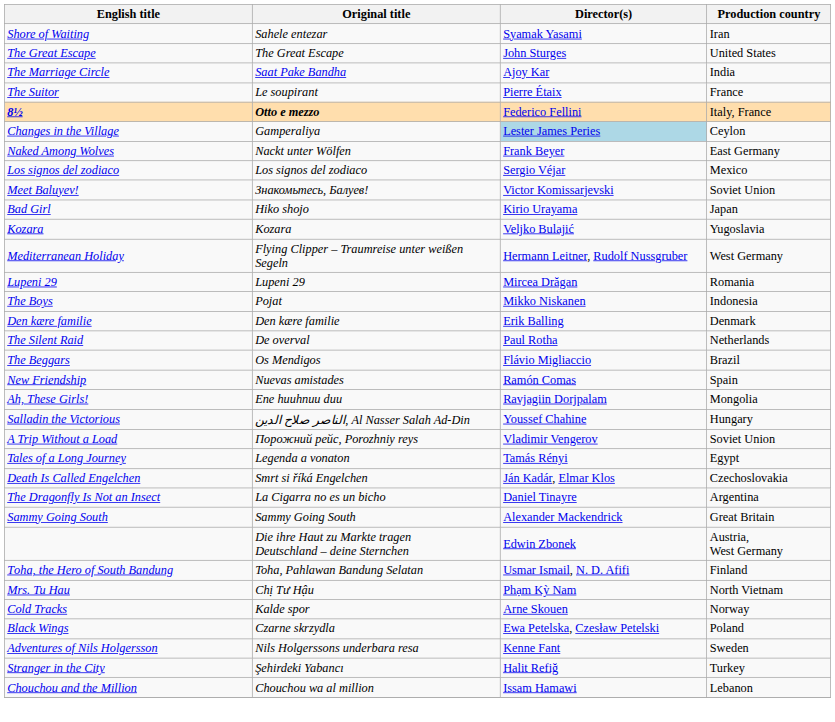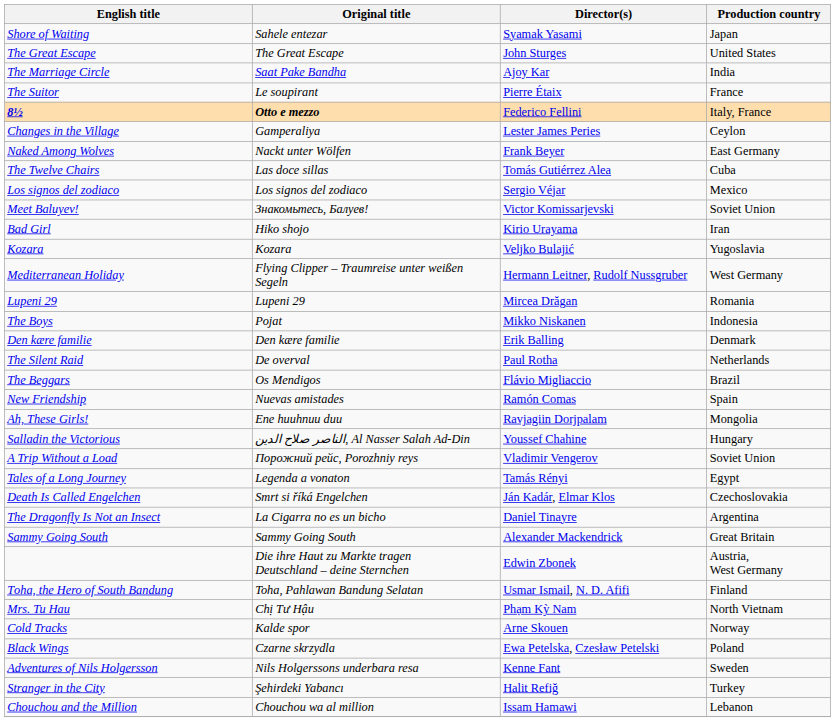Shore of Waiting | Production country: Iran -> Japan
Changes in the Village | Director(s): lightblue background -> no background
+ row: The Twelve Chairs | Las doce sillas | Tomás Gutiérrez Alea | Cuba
Bad Girl | Production country: Japan -> Iran
